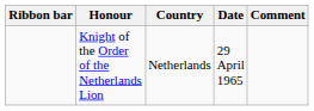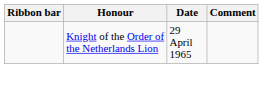- column: Country | Netherlands
